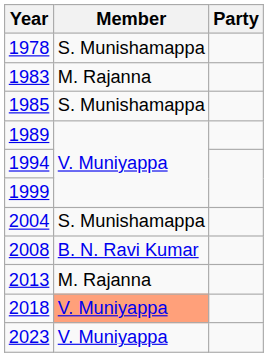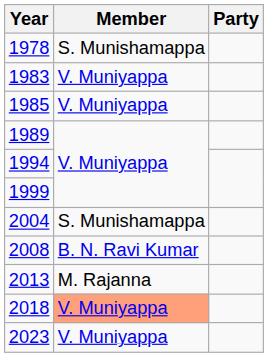1983 | Member: M. Rajanna -> V. Muniyappa
1985 | Member: S. Munishamappa -> V. Muniyappa
